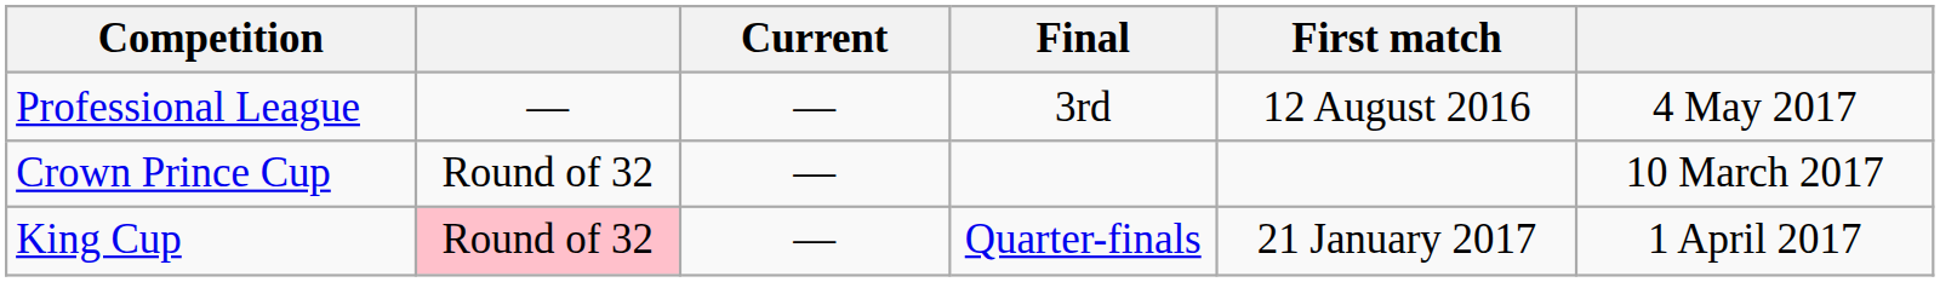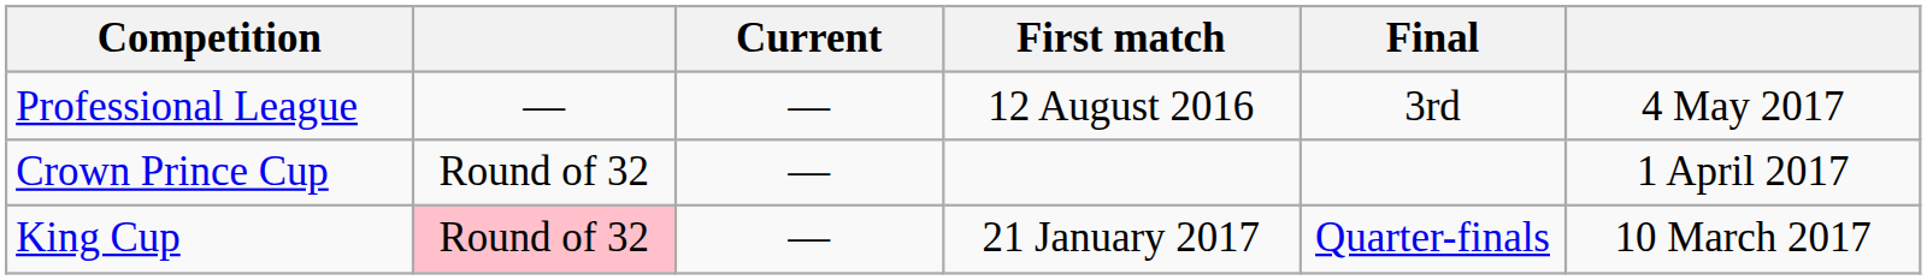columns swapped: Final <-> First match
Crown Prince Cup | column 6: 10 March 2017 -> 1 April 2017
King Cup | column 6: 1 April 2017 -> 10 March 2017
